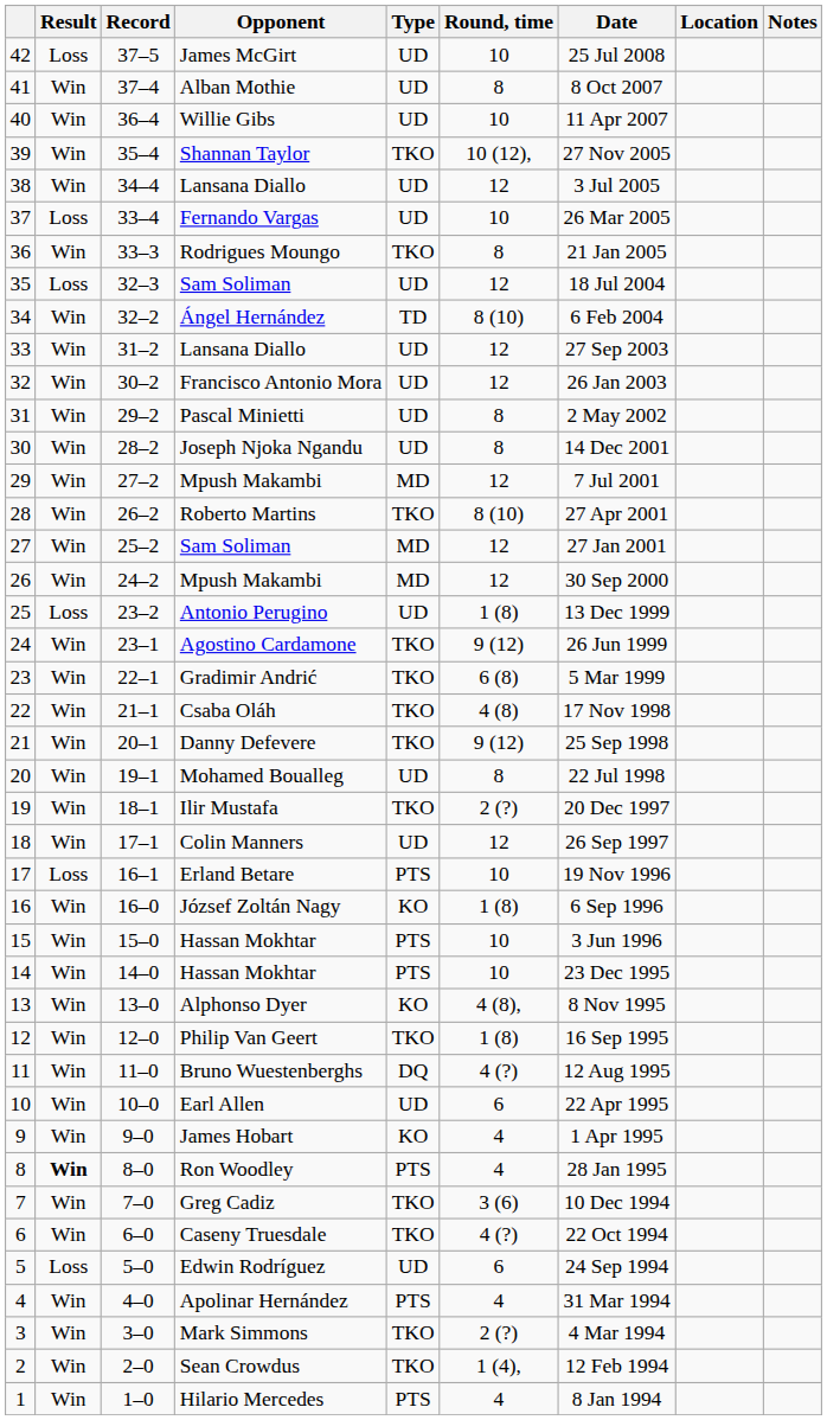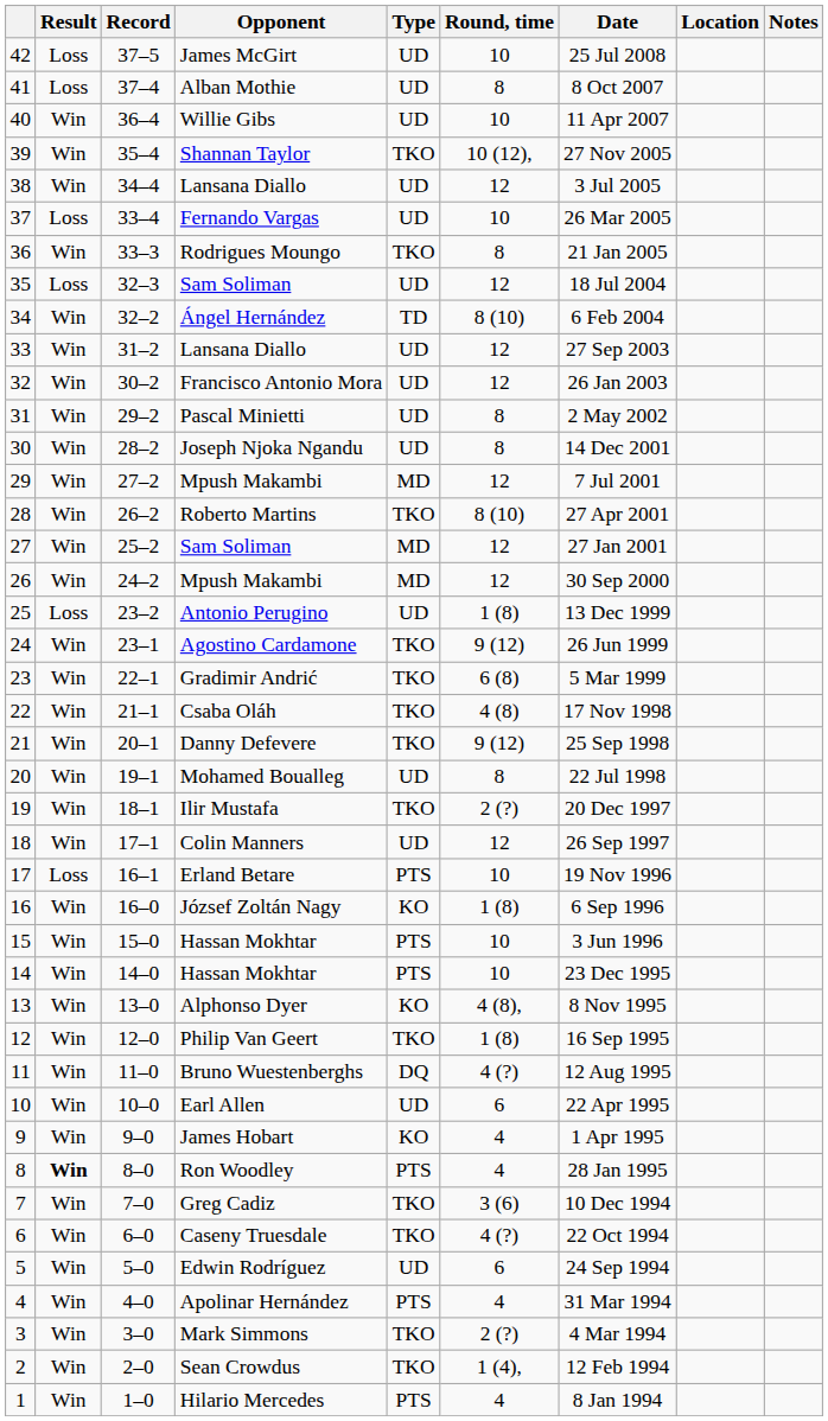Alban Mothie | Result: Win -> Loss
Edwin Rodríguez | Result: Loss -> Win
